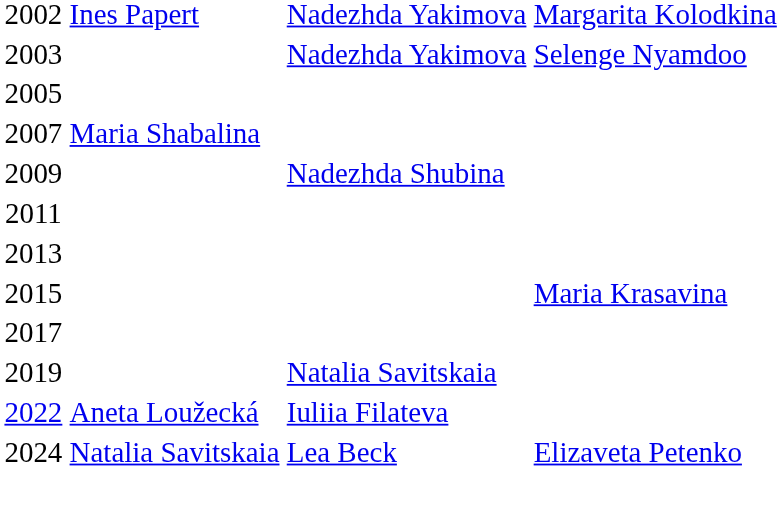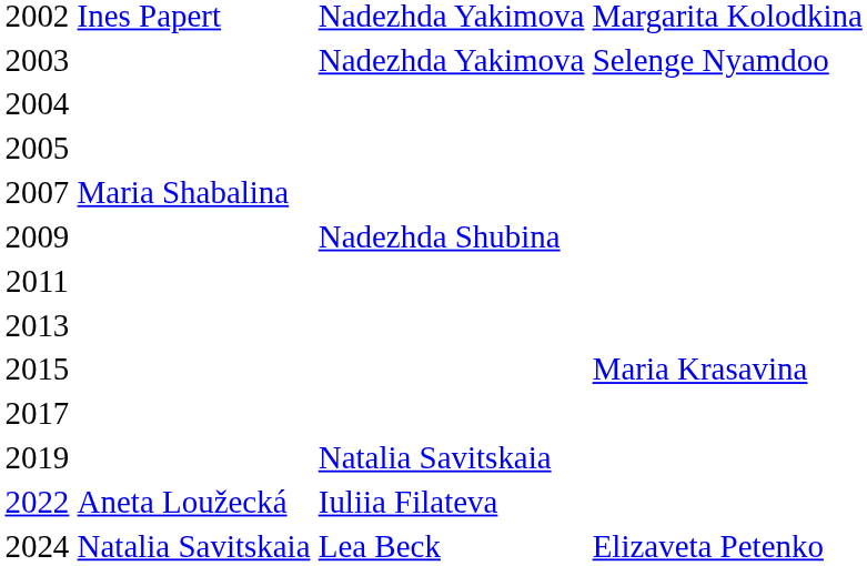+ row: 2004
